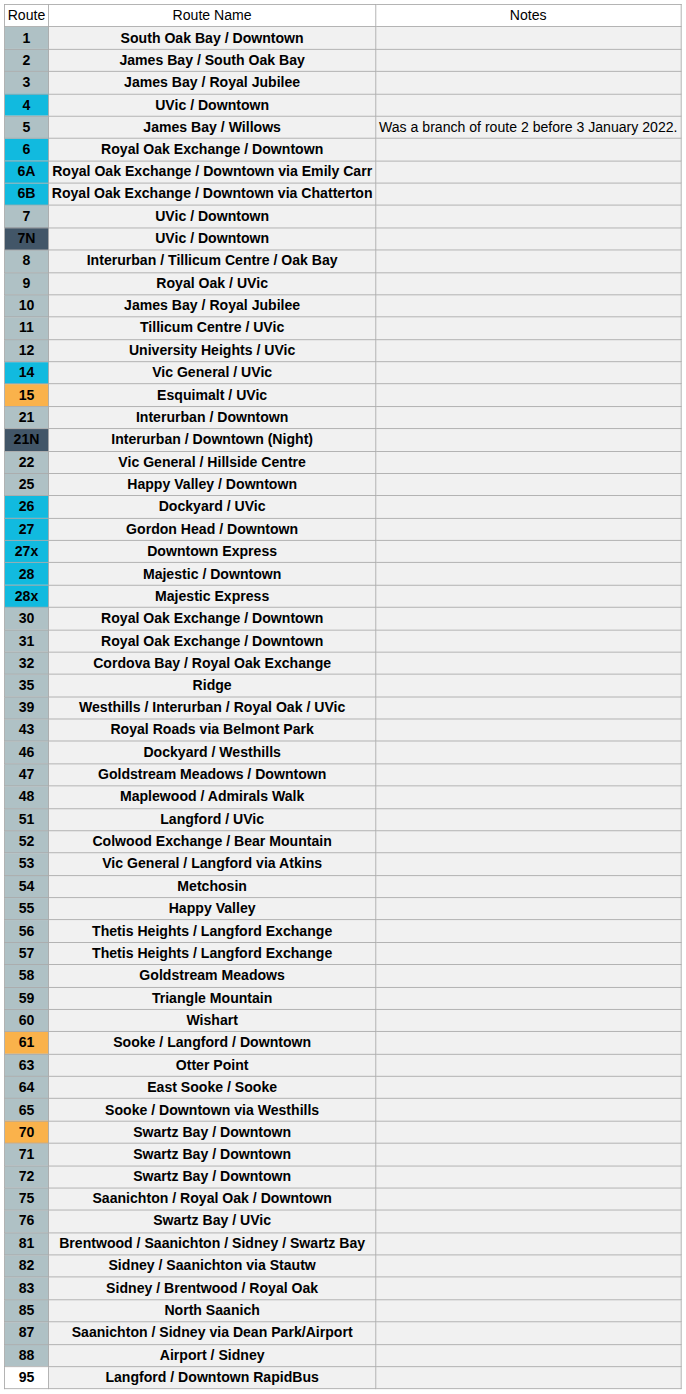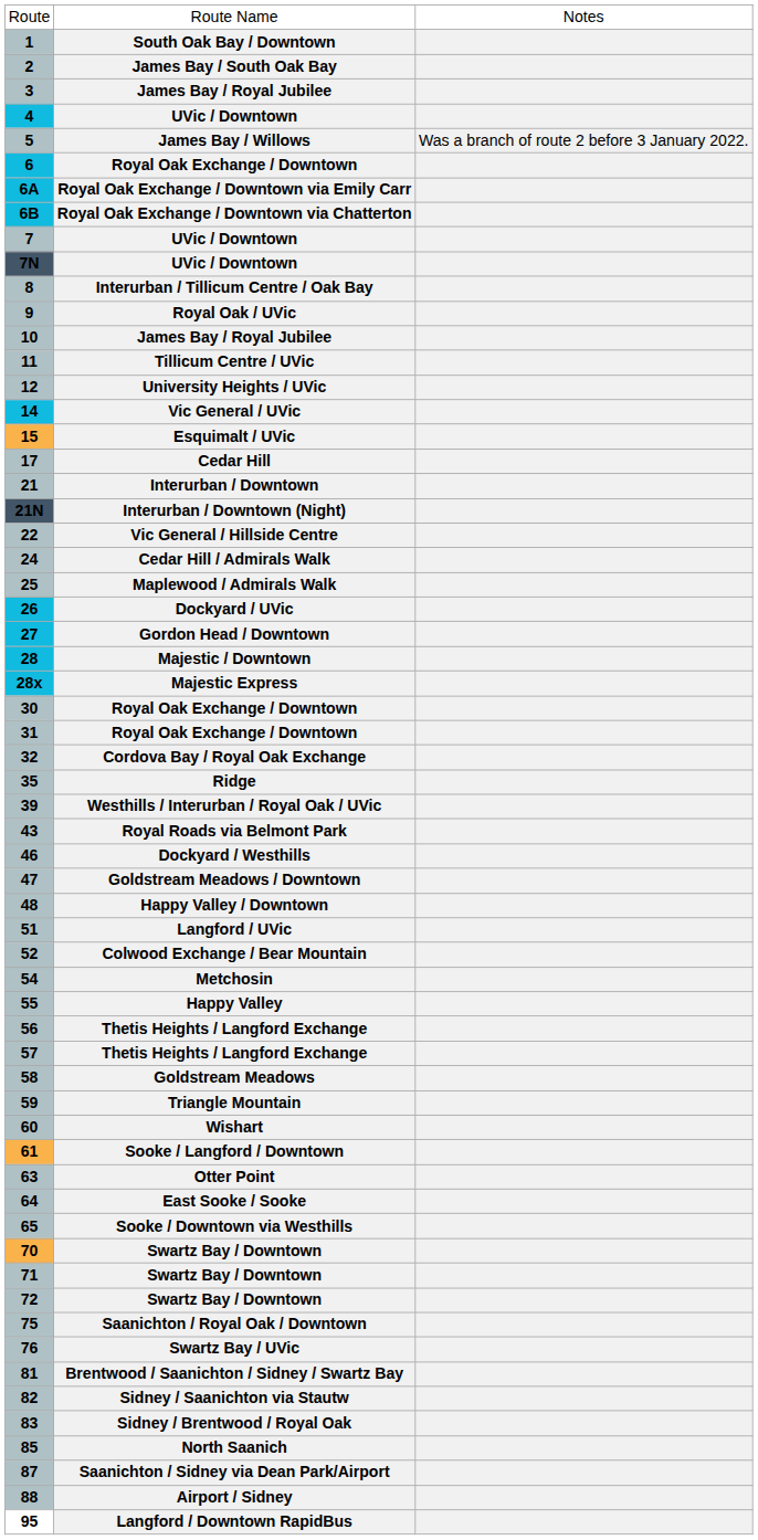+ row: 17 | Cedar Hill
+ row: 24 | Cedar Hill / Admirals Walk
25 | column 2: Happy Valley / Downtown -> Maplewood / Admirals Walk
- row: 27x | Downtown Express
48 | column 2: Maplewood / Admirals Walk -> Happy Valley / Downtown
- row: 53 | Vic General / Langford via Atkins
